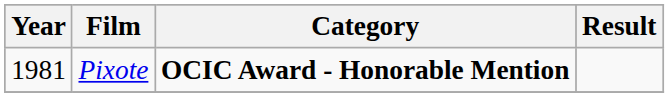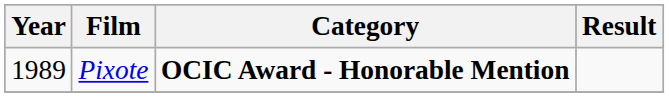Pixote | Year: 1981 -> 1989
